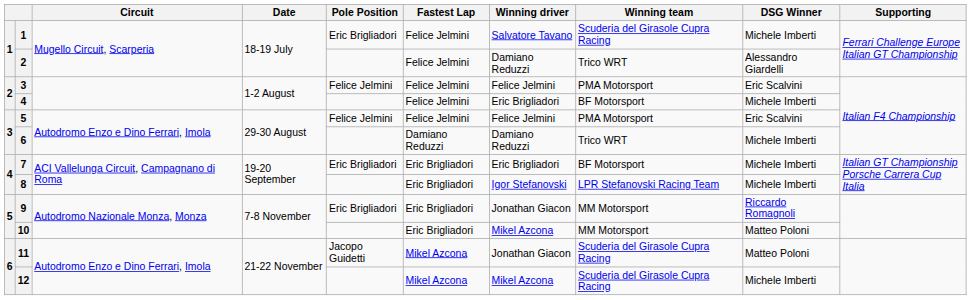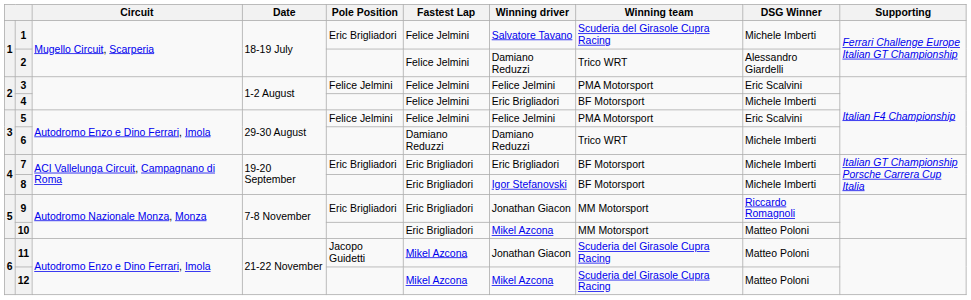8 | Winning team: LPR Stefanovski Racing Team -> BF Motorsport
12 | DSG Winner: Michele Imberti -> Matteo Poloni
